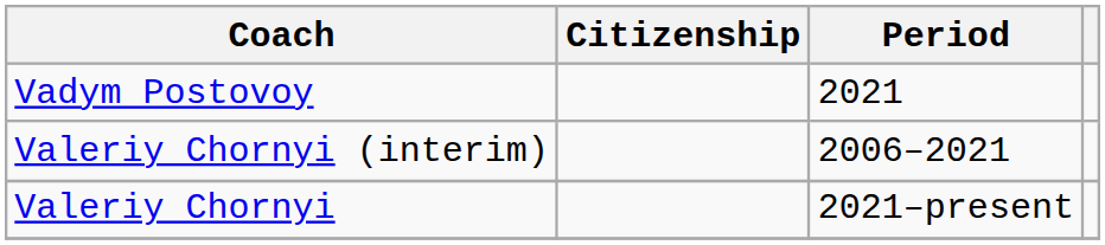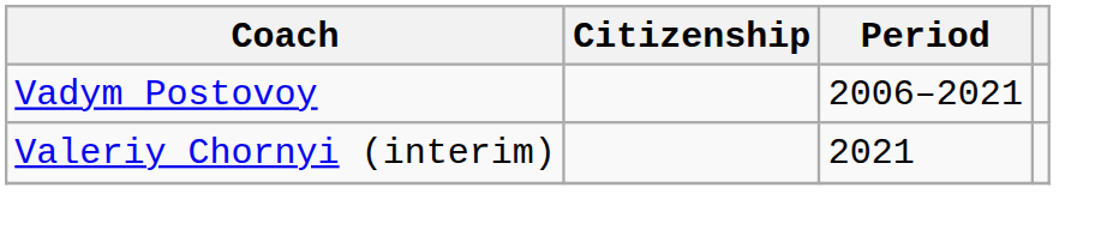Vadym Postovoy | Period: 2021 -> 2006–2021
Valeriy Chornyi (interim) | Period: 2006–2021 -> 2021
- row: Valeriy Chornyi | 2021–present
